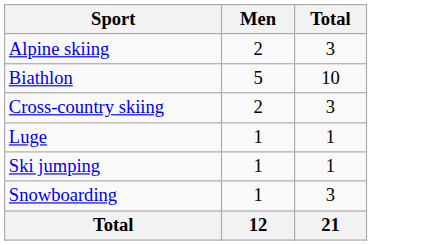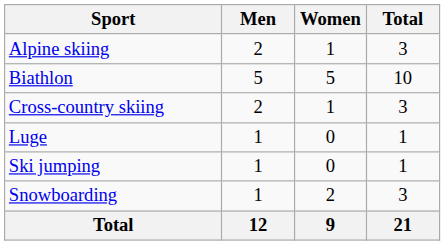+ column: Women | 1 | 5 | 1 | 0 | 0 | 2 | 9
